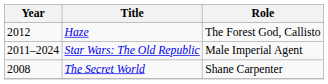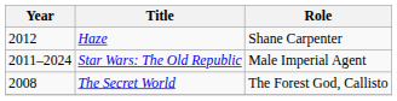Haze | Role: The Forest God, Callisto -> Shane Carpenter
The Secret World | Role: Shane Carpenter -> The Forest God, Callisto
